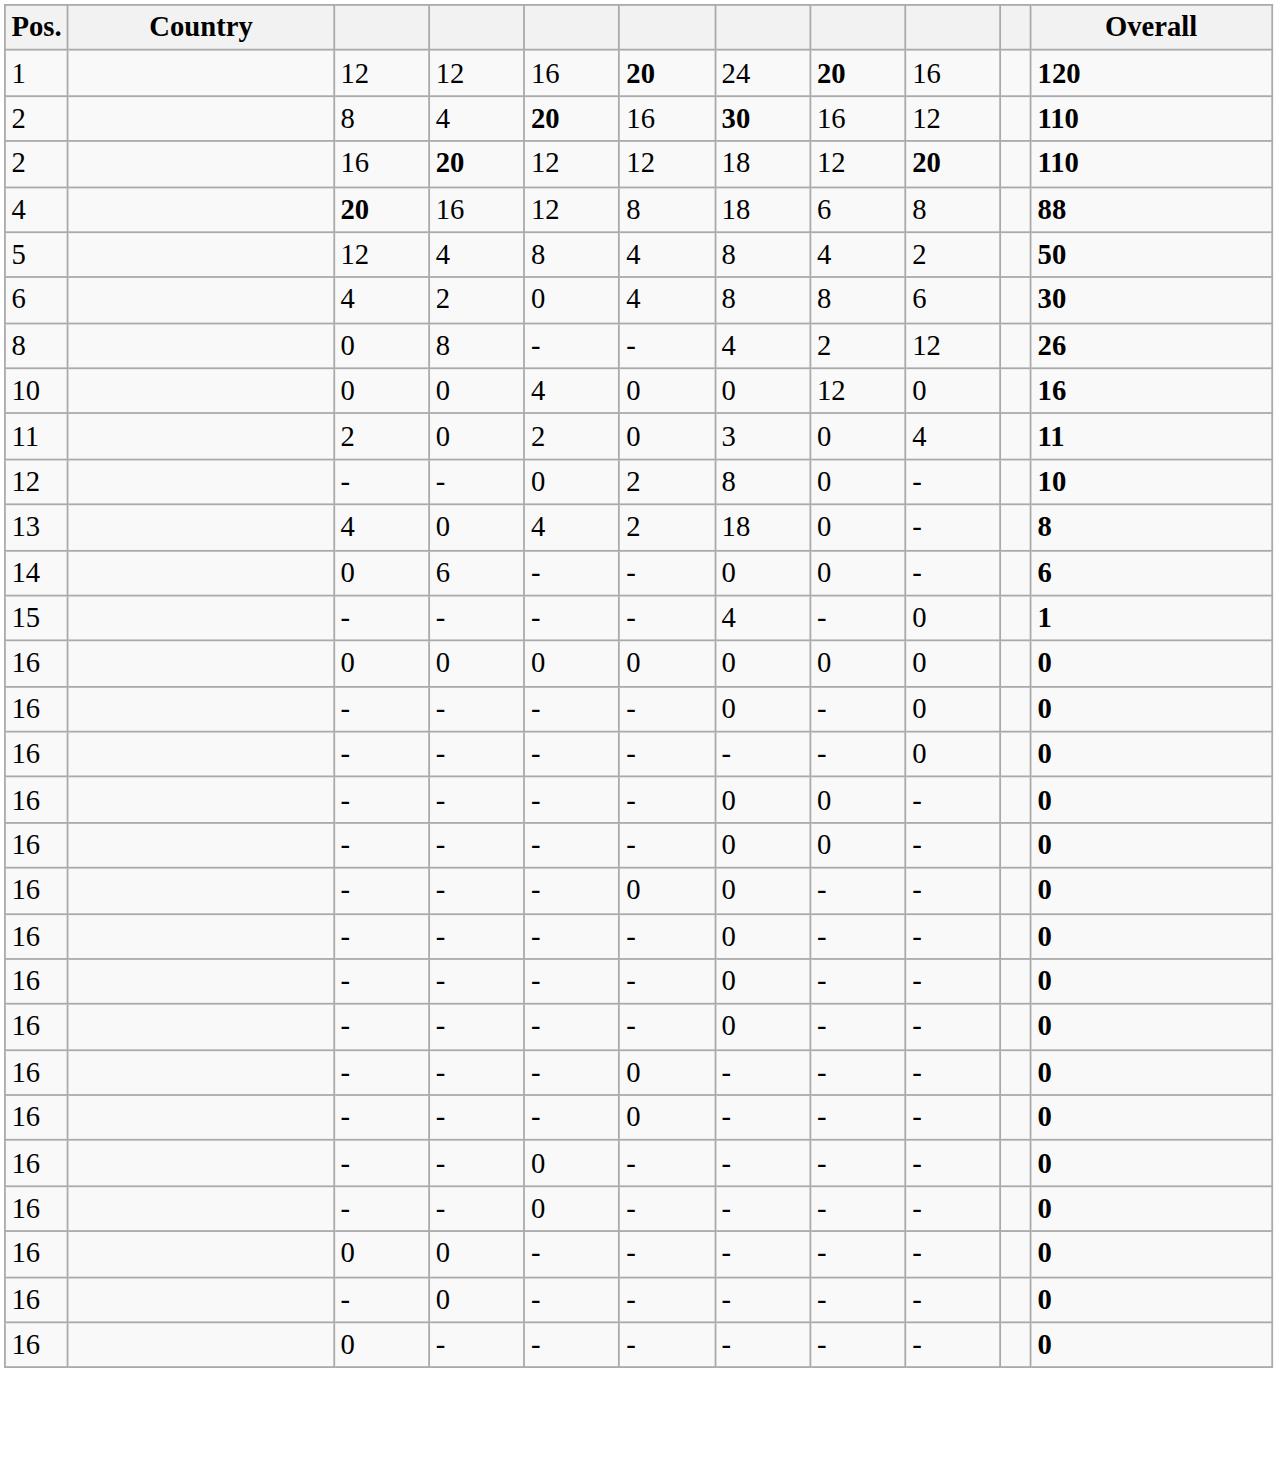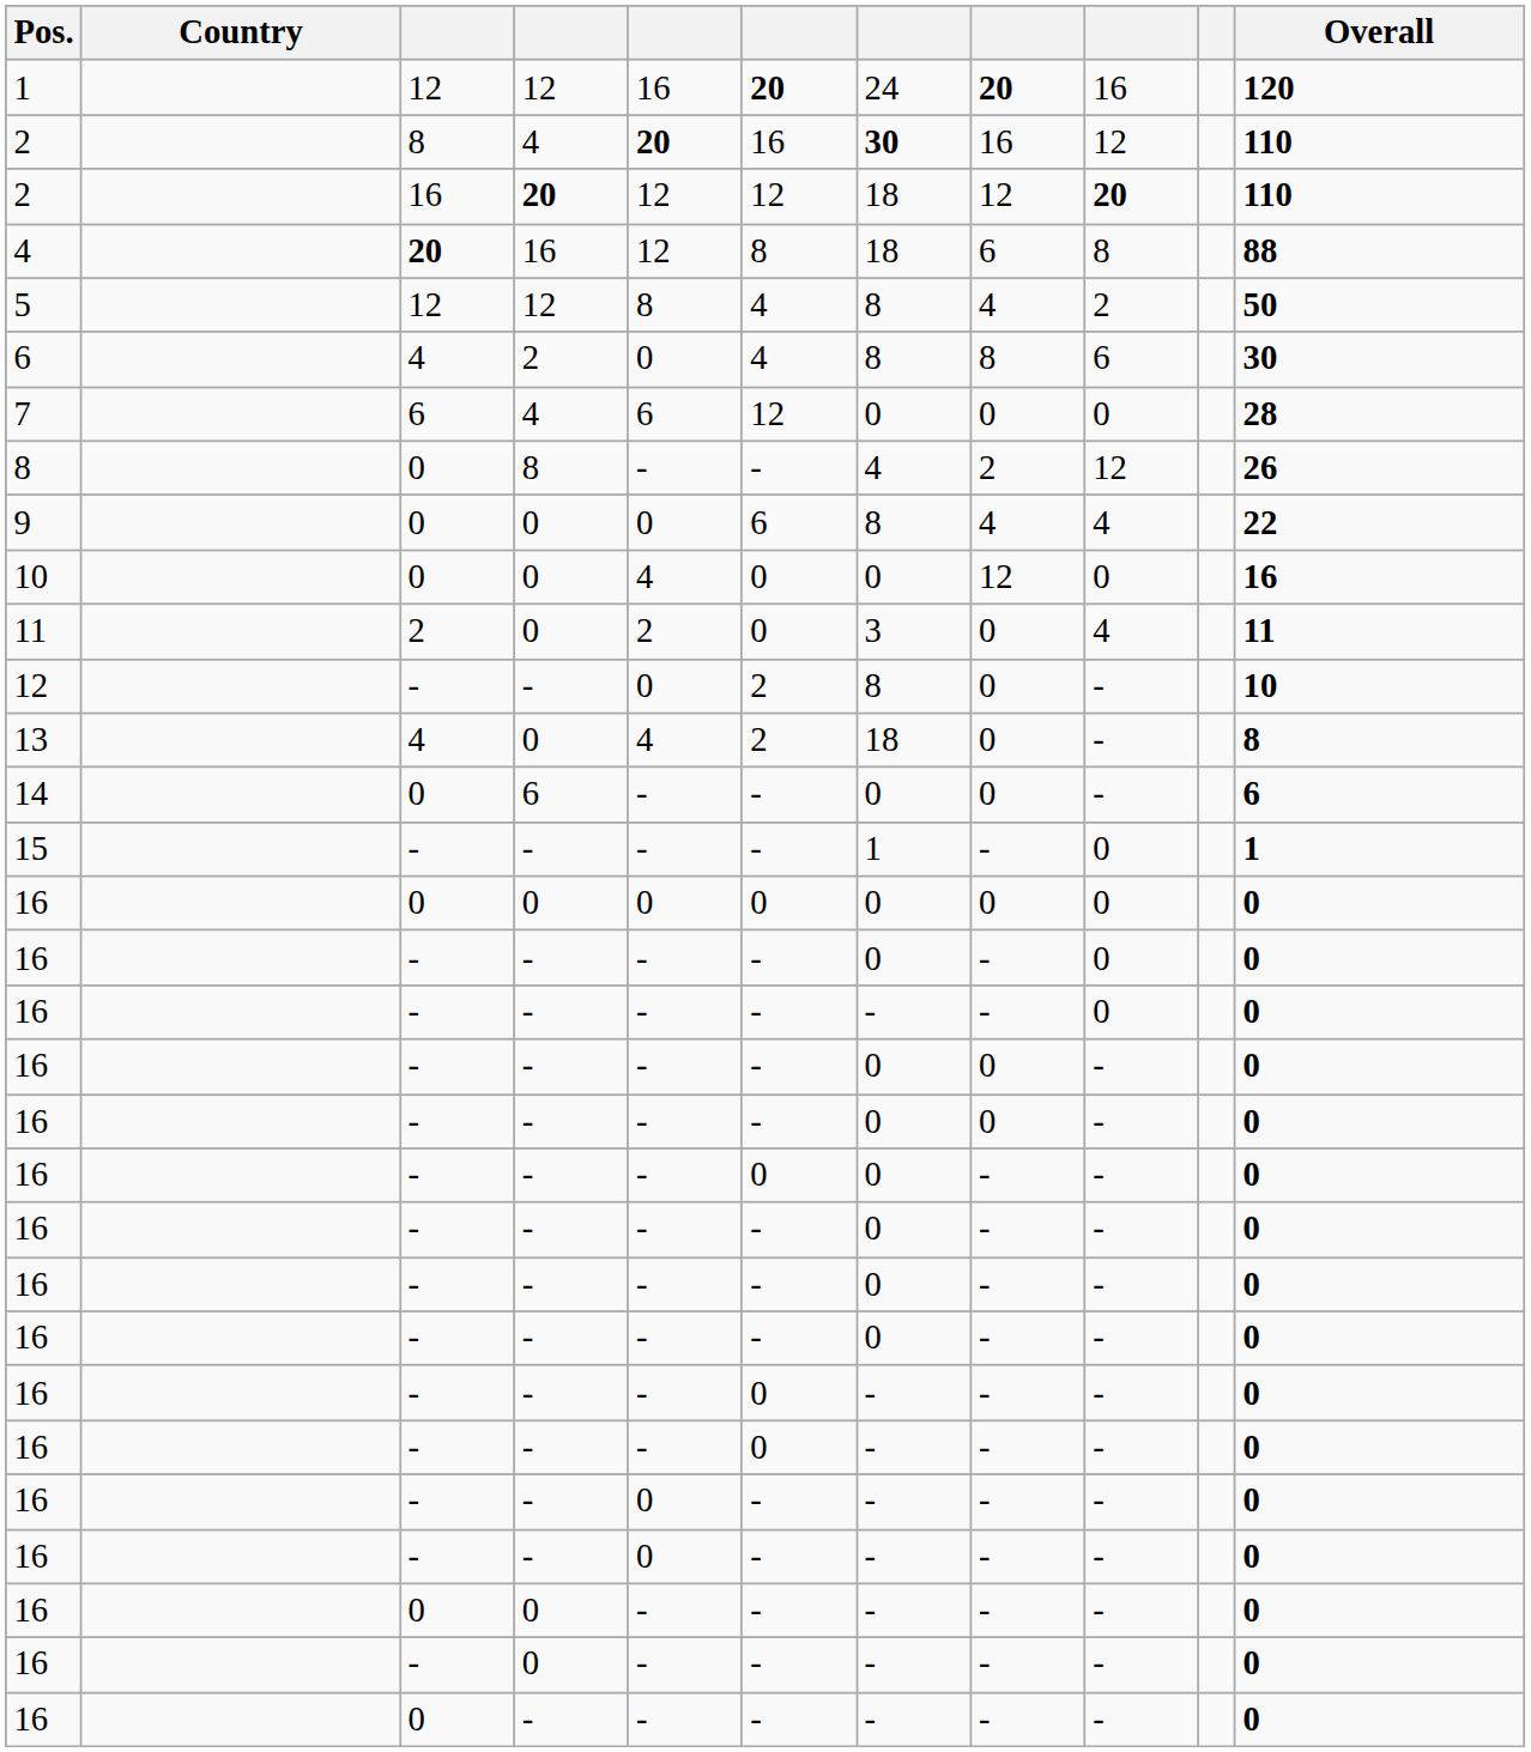5 | column 4: 4 -> 12
+ row: 7 | 6 | 4 | 6 | 12 | 0 | 0 | 0 | 28
+ row: 9 | 0 | 0 | 0 | 6 | 8 | 4 | 4 | 22
15 | column 7: 4 -> 1
